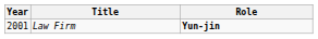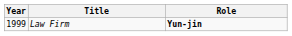Law Firm | Year: 2001 -> 1999
